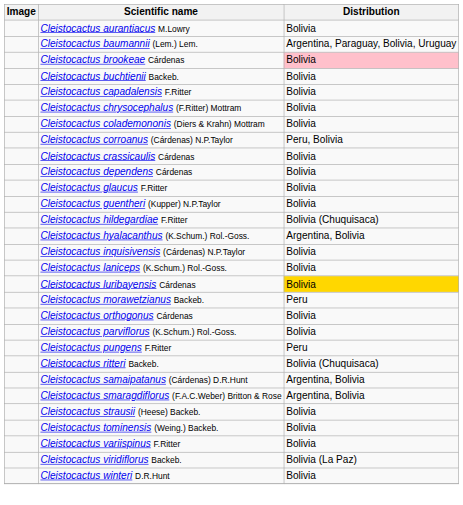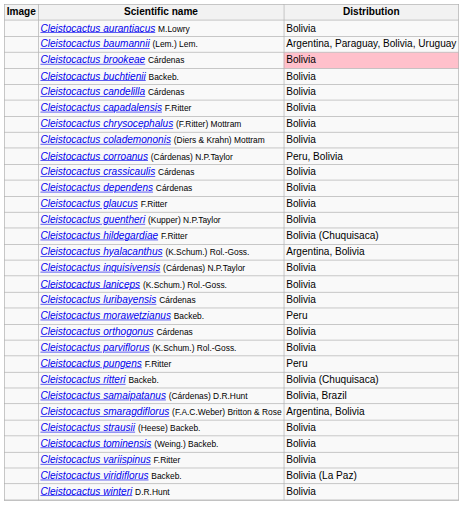+ row: Cleistocactus candelilla Cárdenas | Bolivia
Cleistocactus luribayensis Cárdenas | Distribution: gold background -> no background
Cleistocactus samaipatanus (Cárdenas) D.R.Hunt | Distribution: Argentina, Bolivia -> Bolivia, Brazil
